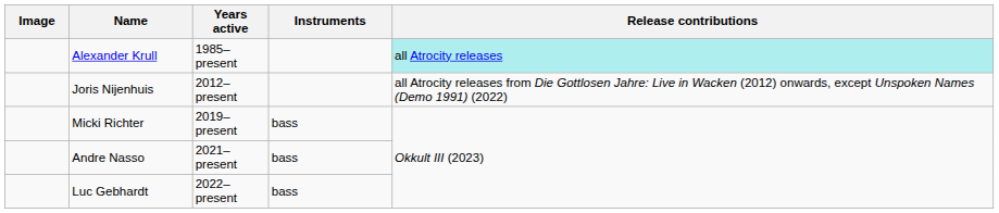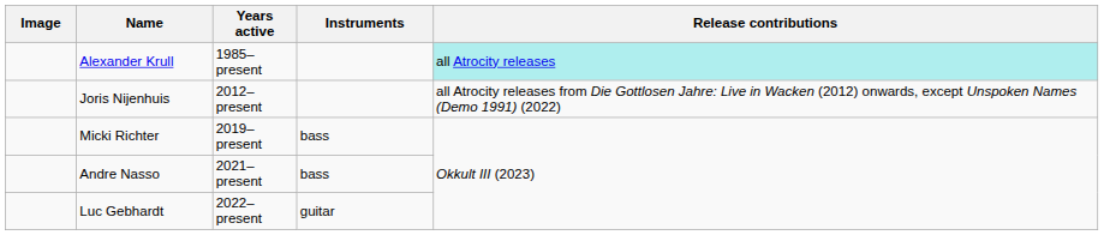Luc Gebhardt | Instruments: bass -> guitar
